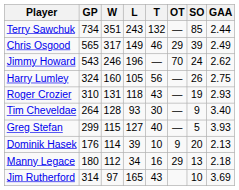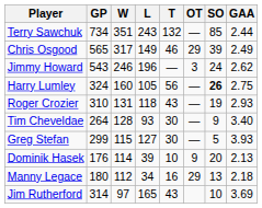Jimmy Howard | OT: 70 -> 3
Harry Lumley | SO: normal -> bold
Greg Stefan | T: 40 -> 30
